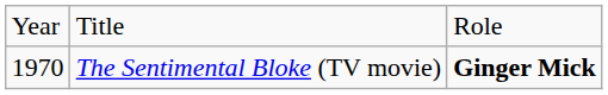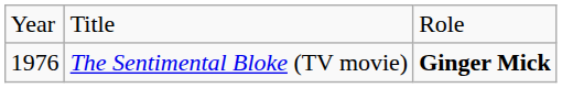The Sentimental Bloke (TV movie) | column 1: 1970 -> 1976
